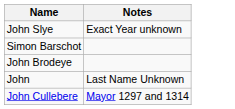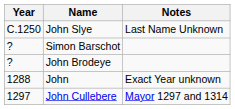+ column: Year | C.1250 | ? | ? | 1288 | 1297
John Slye | Notes: Exact Year unknown -> Last Name Unknown
John | Notes: Last Name Unknown -> Exact Year unknown
